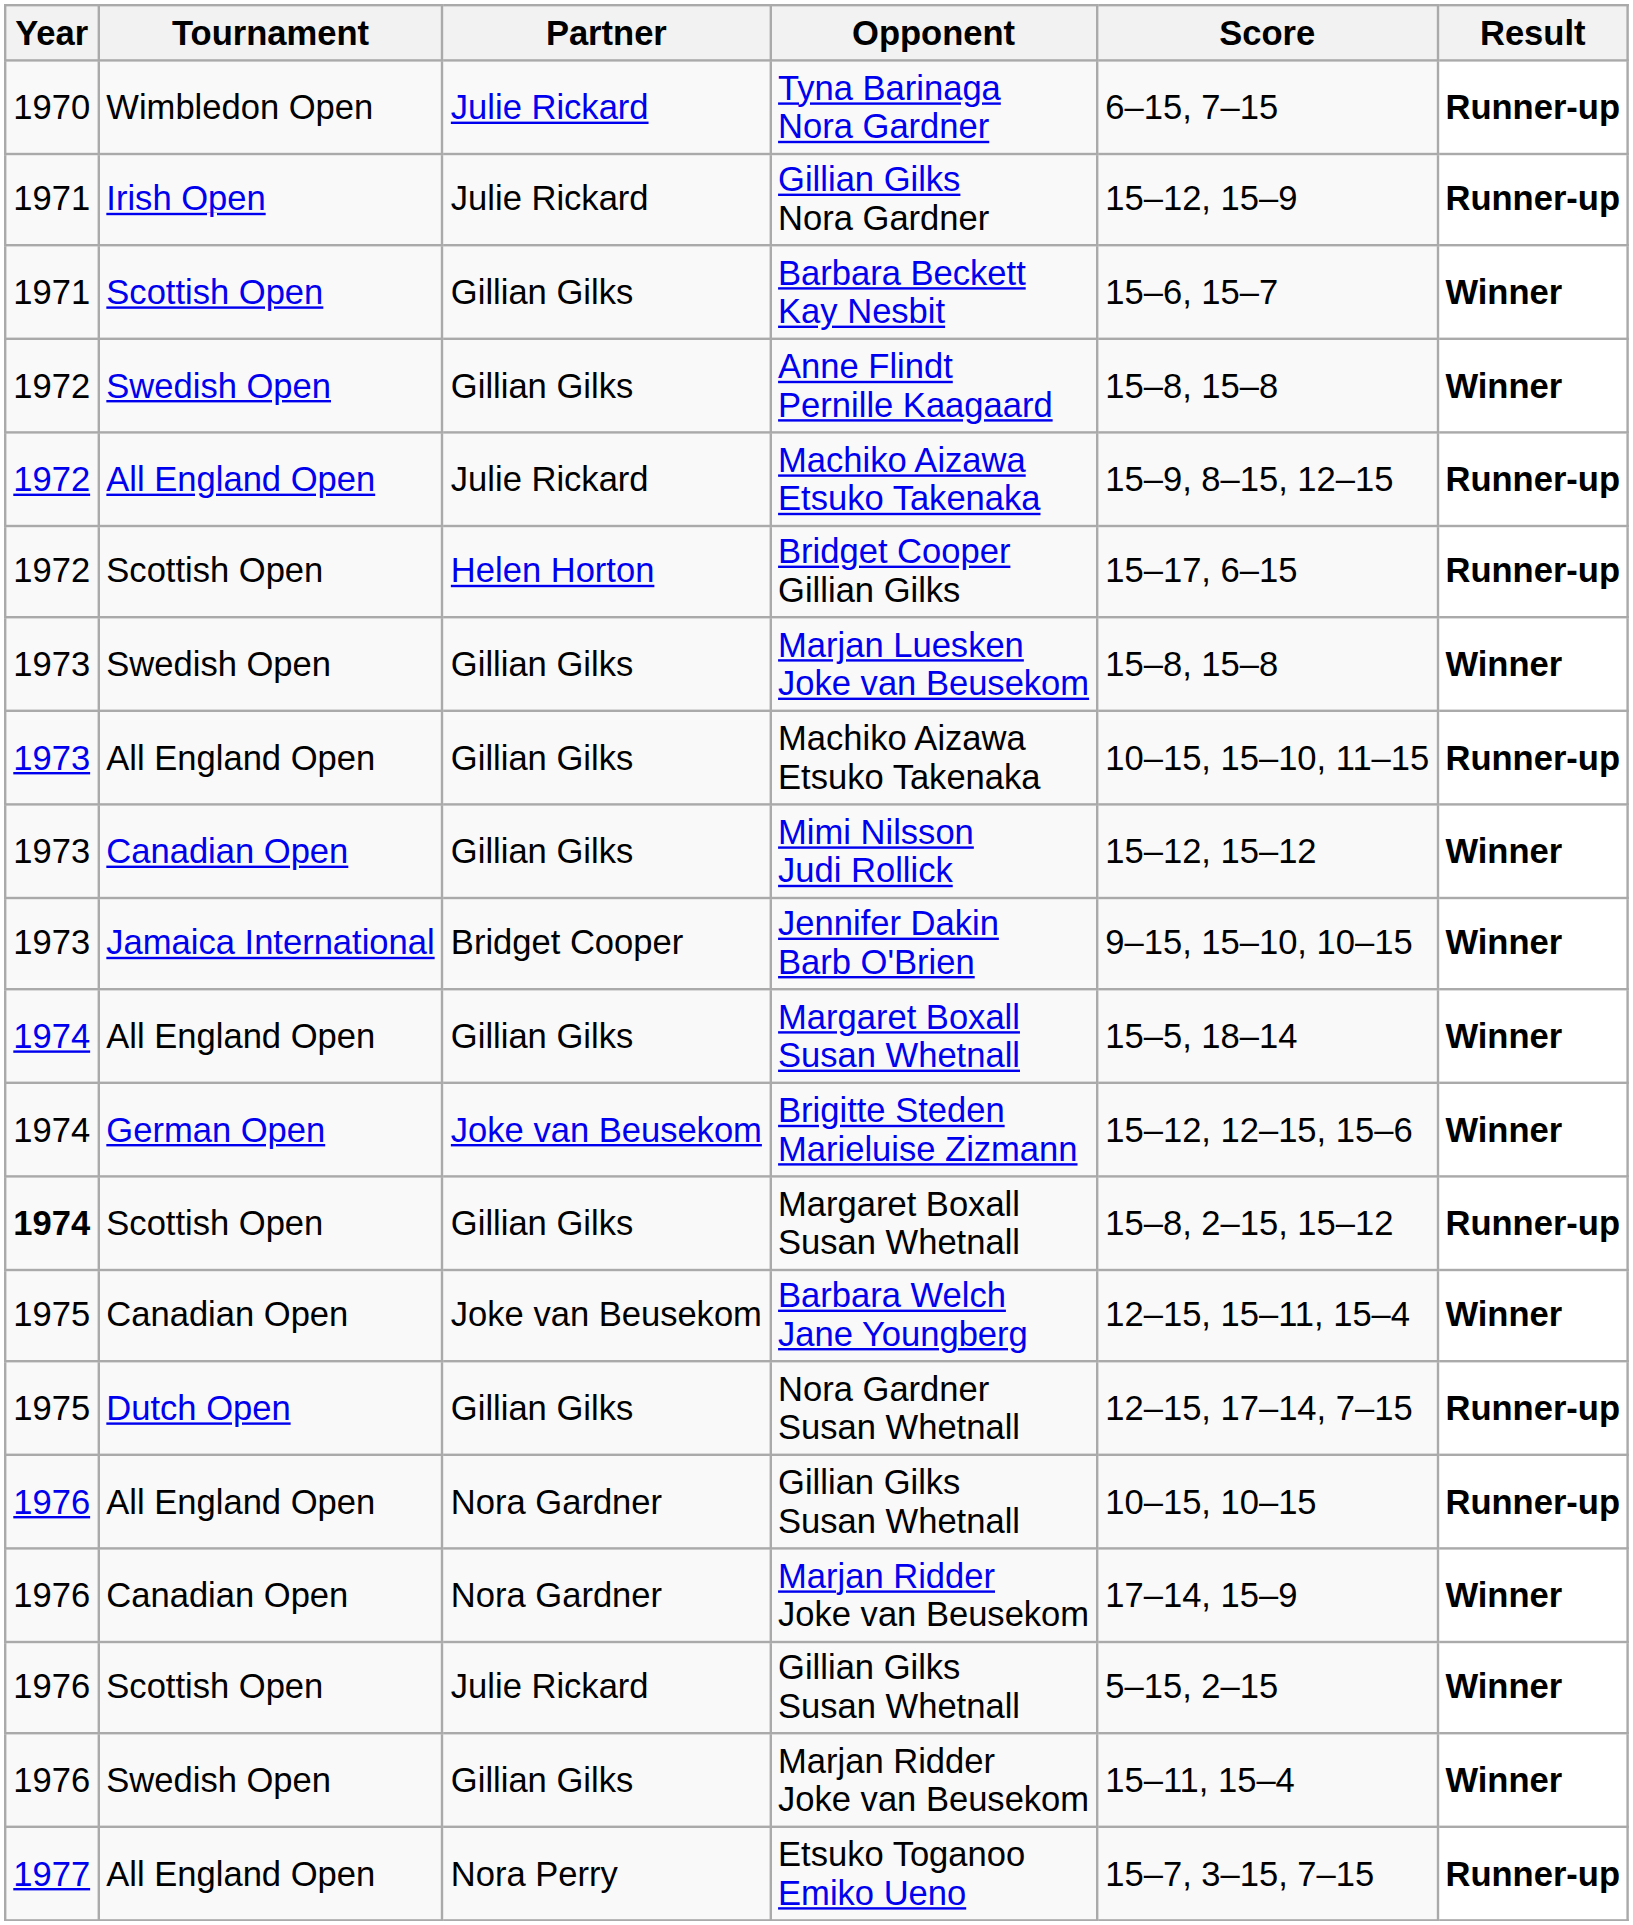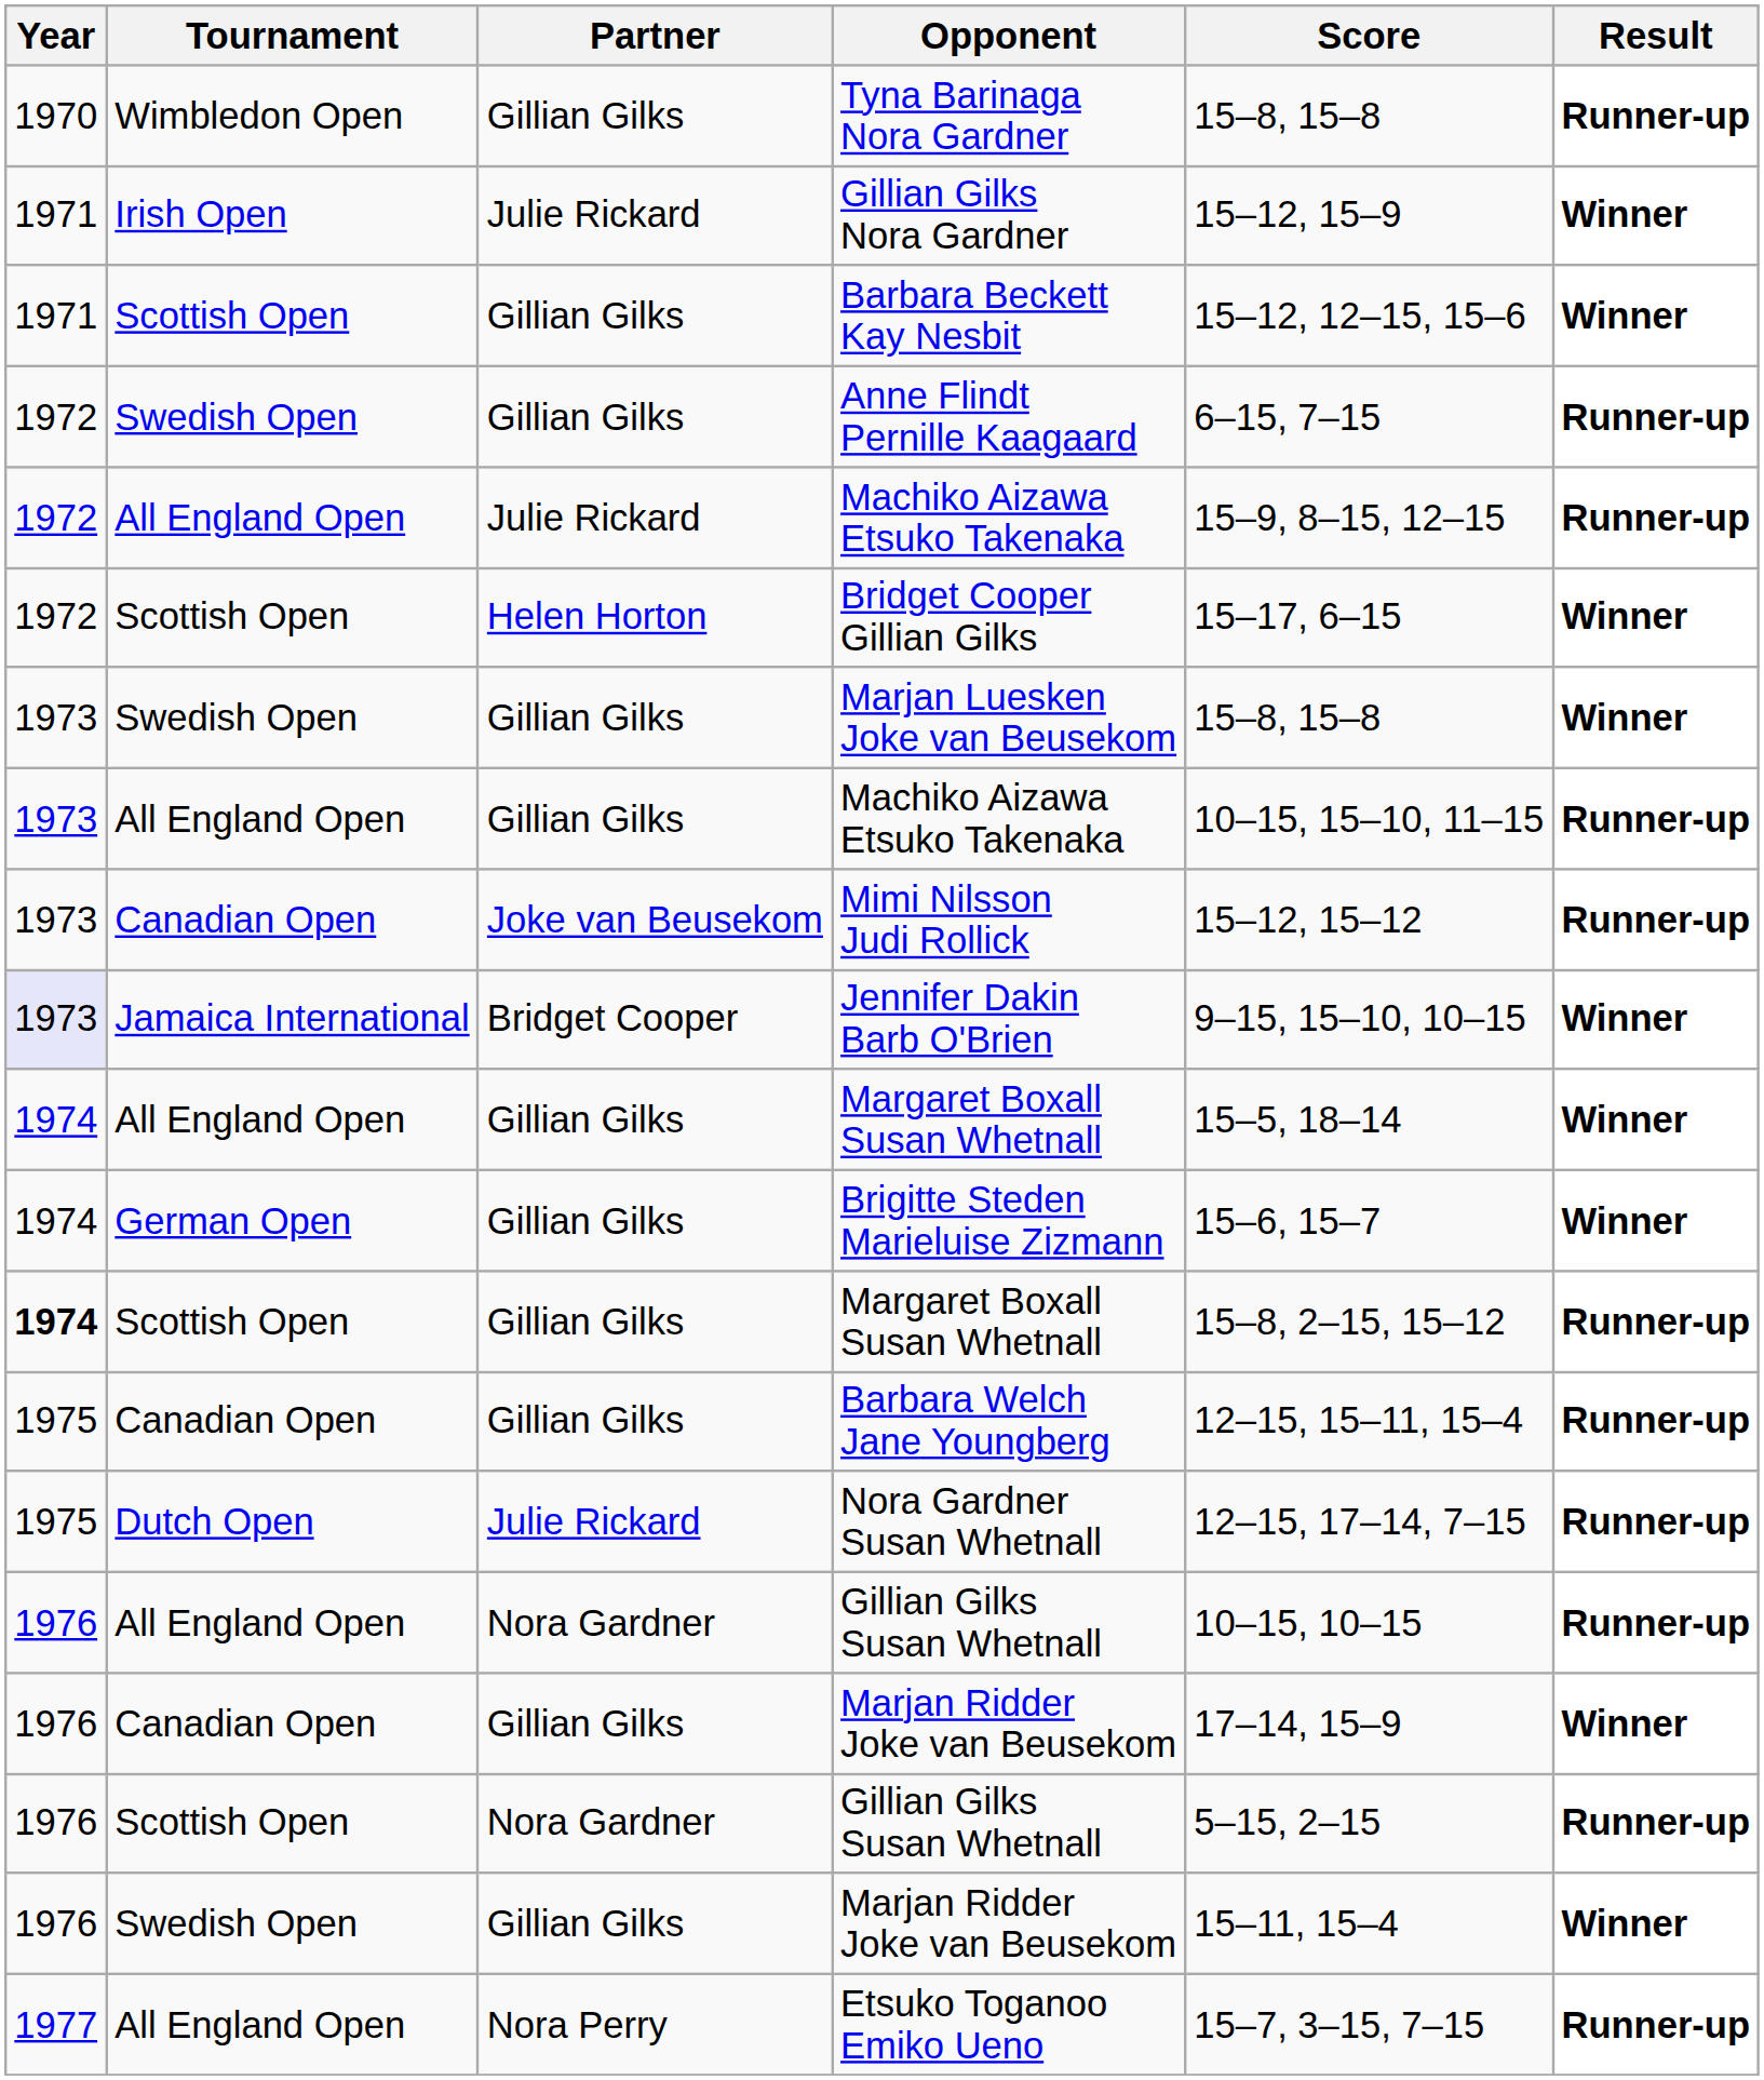Tyna Barinaga Nora Gardner | Partner: Julie Rickard -> Gillian Gilks
Tyna Barinaga Nora Gardner | Score: 6–15, 7–15 -> 15–8, 15–8
Gillian Gilks Nora Gardner | Result: Runner-up -> Winner
Barbara Beckett Kay Nesbit | Score: 15–6, 15–7 -> 15–12, 12–15, 15–6
Anne Flindt Pernille Kaagaard | Score: 15–8, 15–8 -> 6–15, 7–15
Anne Flindt Pernille Kaagaard | Result: Winner -> Runner-up
Bridget Cooper Gillian Gilks | Result: Runner-up -> Winner
Mimi Nilsson Judi Rollick | Partner: Gillian Gilks -> Joke van Beusekom
Mimi Nilsson Judi Rollick | Result: Winner -> Runner-up
Jennifer Dakin Barb O'Brien | Year: no background -> lavender background
Brigitte Steden Marieluise Zizmann | Partner: Joke van Beusekom -> Gillian Gilks
Brigitte Steden Marieluise Zizmann | Score: 15–12, 12–15, 15–6 -> 15–6, 15–7
Barbara Welch Jane Youngberg | Partner: Joke van Beusekom -> Gillian Gilks
Barbara Welch Jane Youngberg | Result: Winner -> Runner-up
Nora Gardner Susan Whetnall | Partner: Gillian Gilks -> Julie Rickard
Canadian Open / Marjan Ridder Joke van Beusekom | Partner: Nora Gardner -> Gillian Gilks
Scottish Open / Gillian Gilks Susan Whetnall | Partner: Julie Rickard -> Nora Gardner
Scottish Open / Gillian Gilks Susan Whetnall | Result: Winner -> Runner-up
